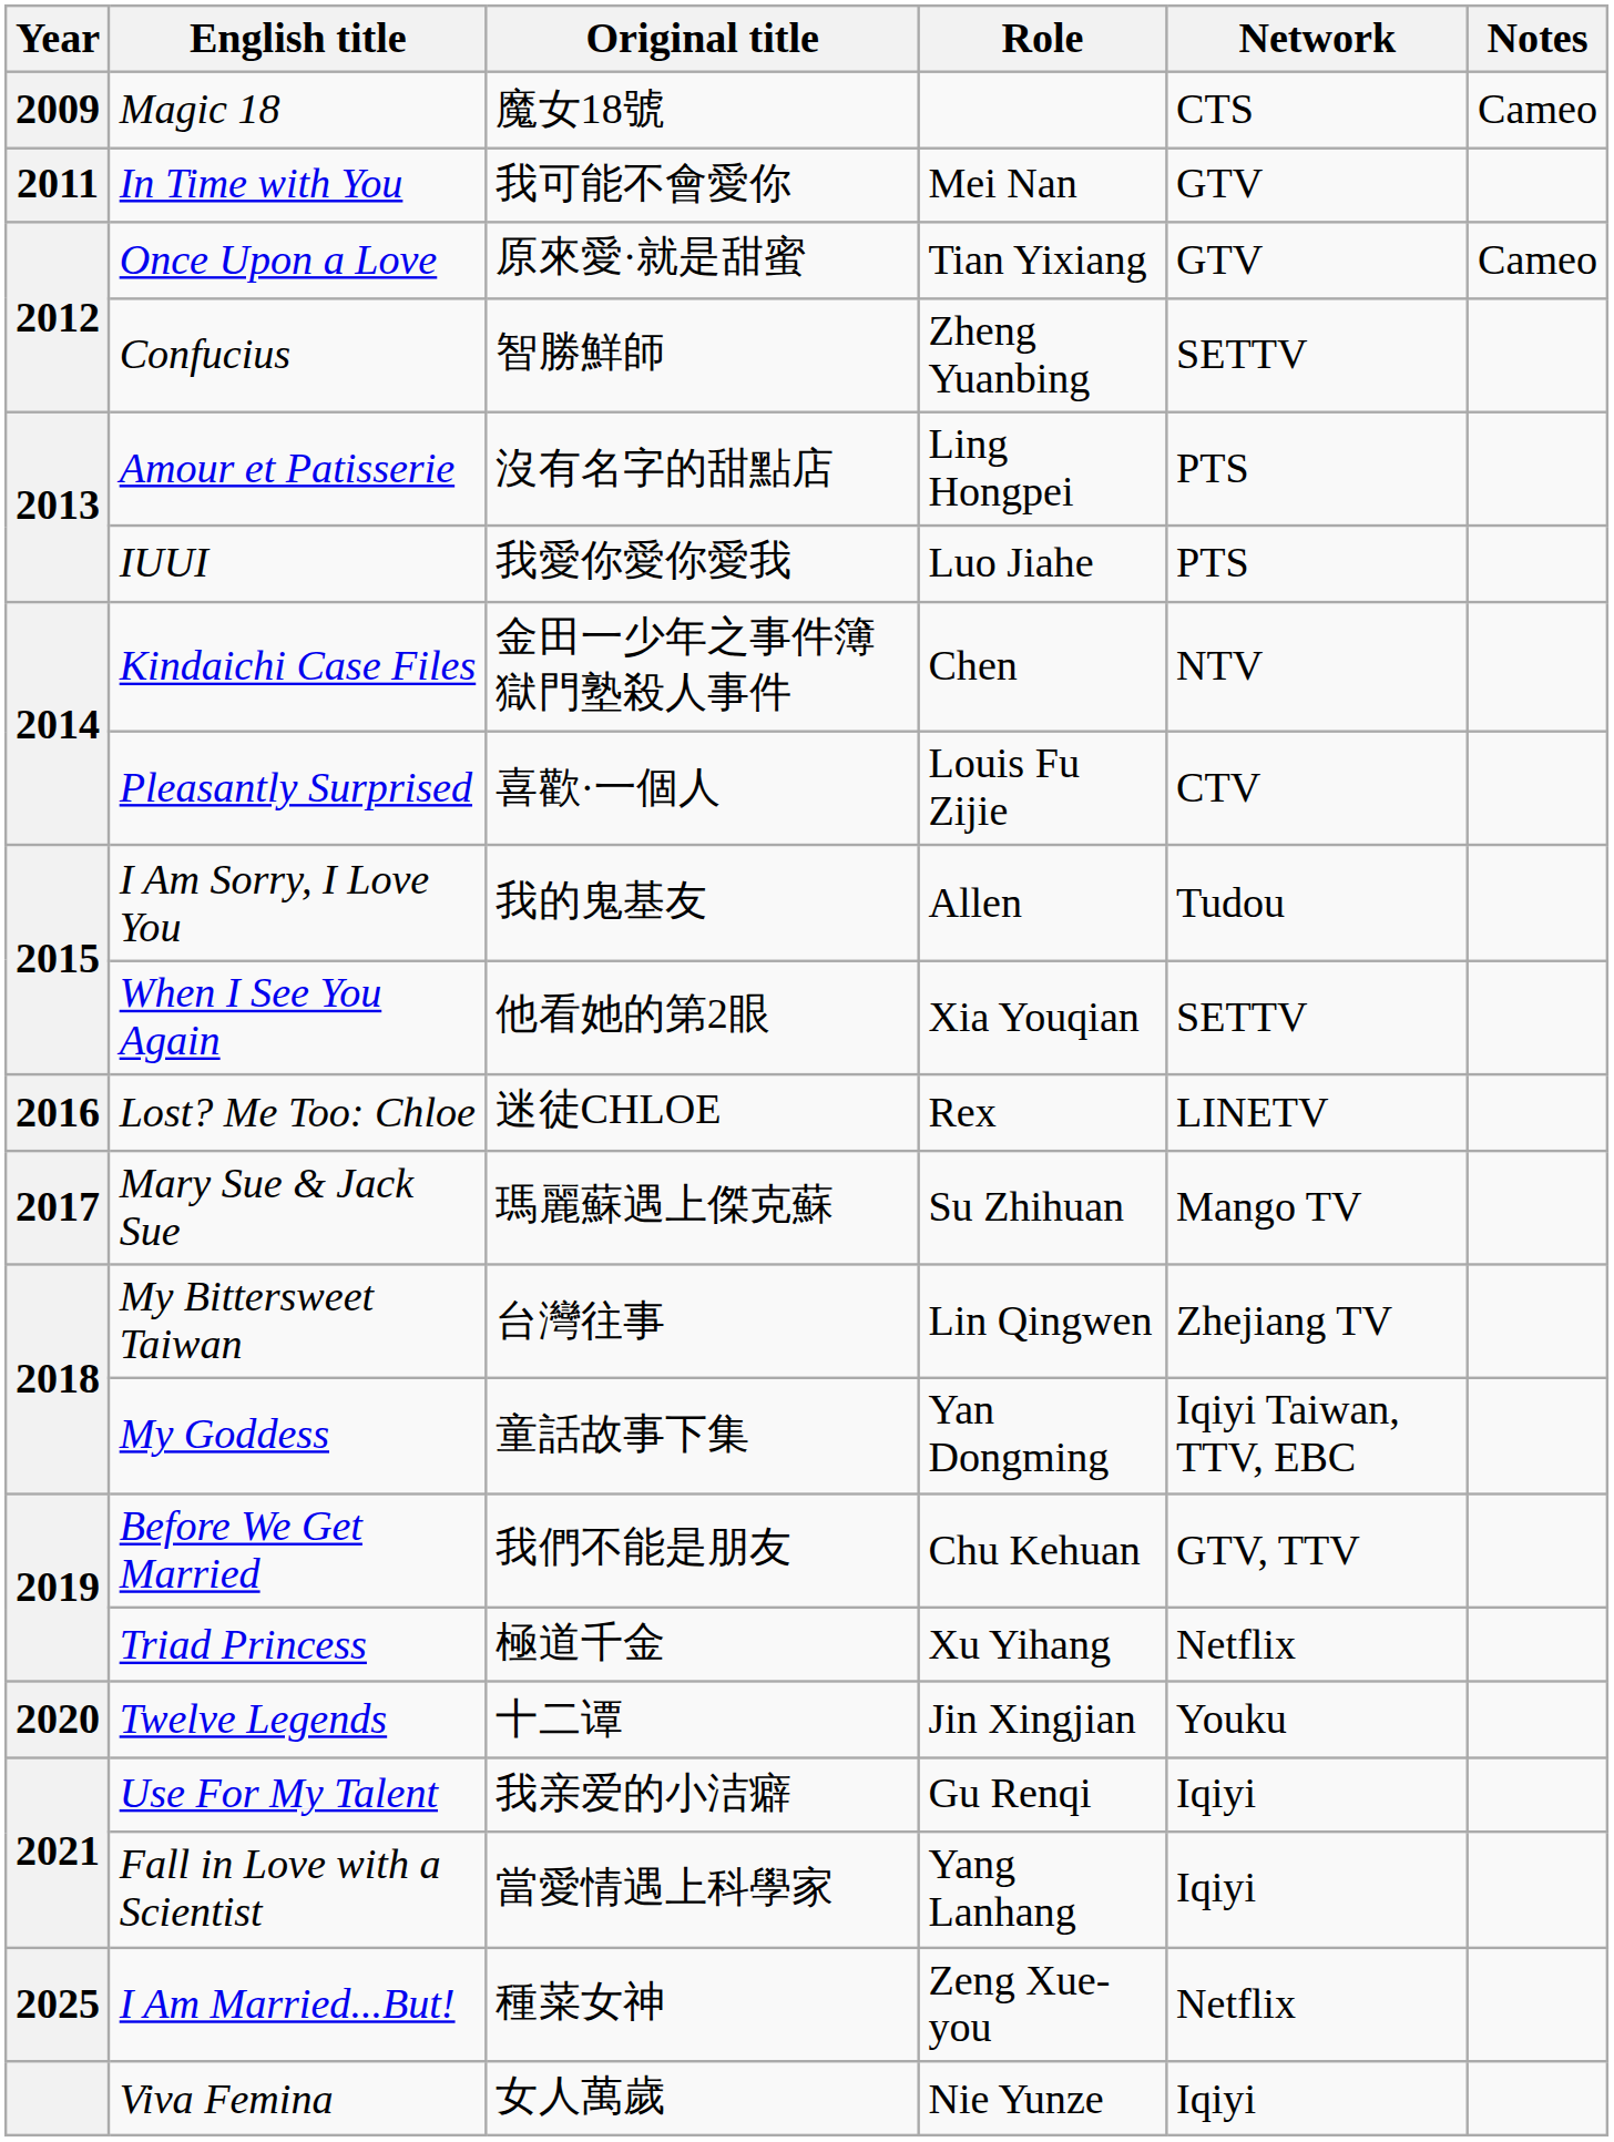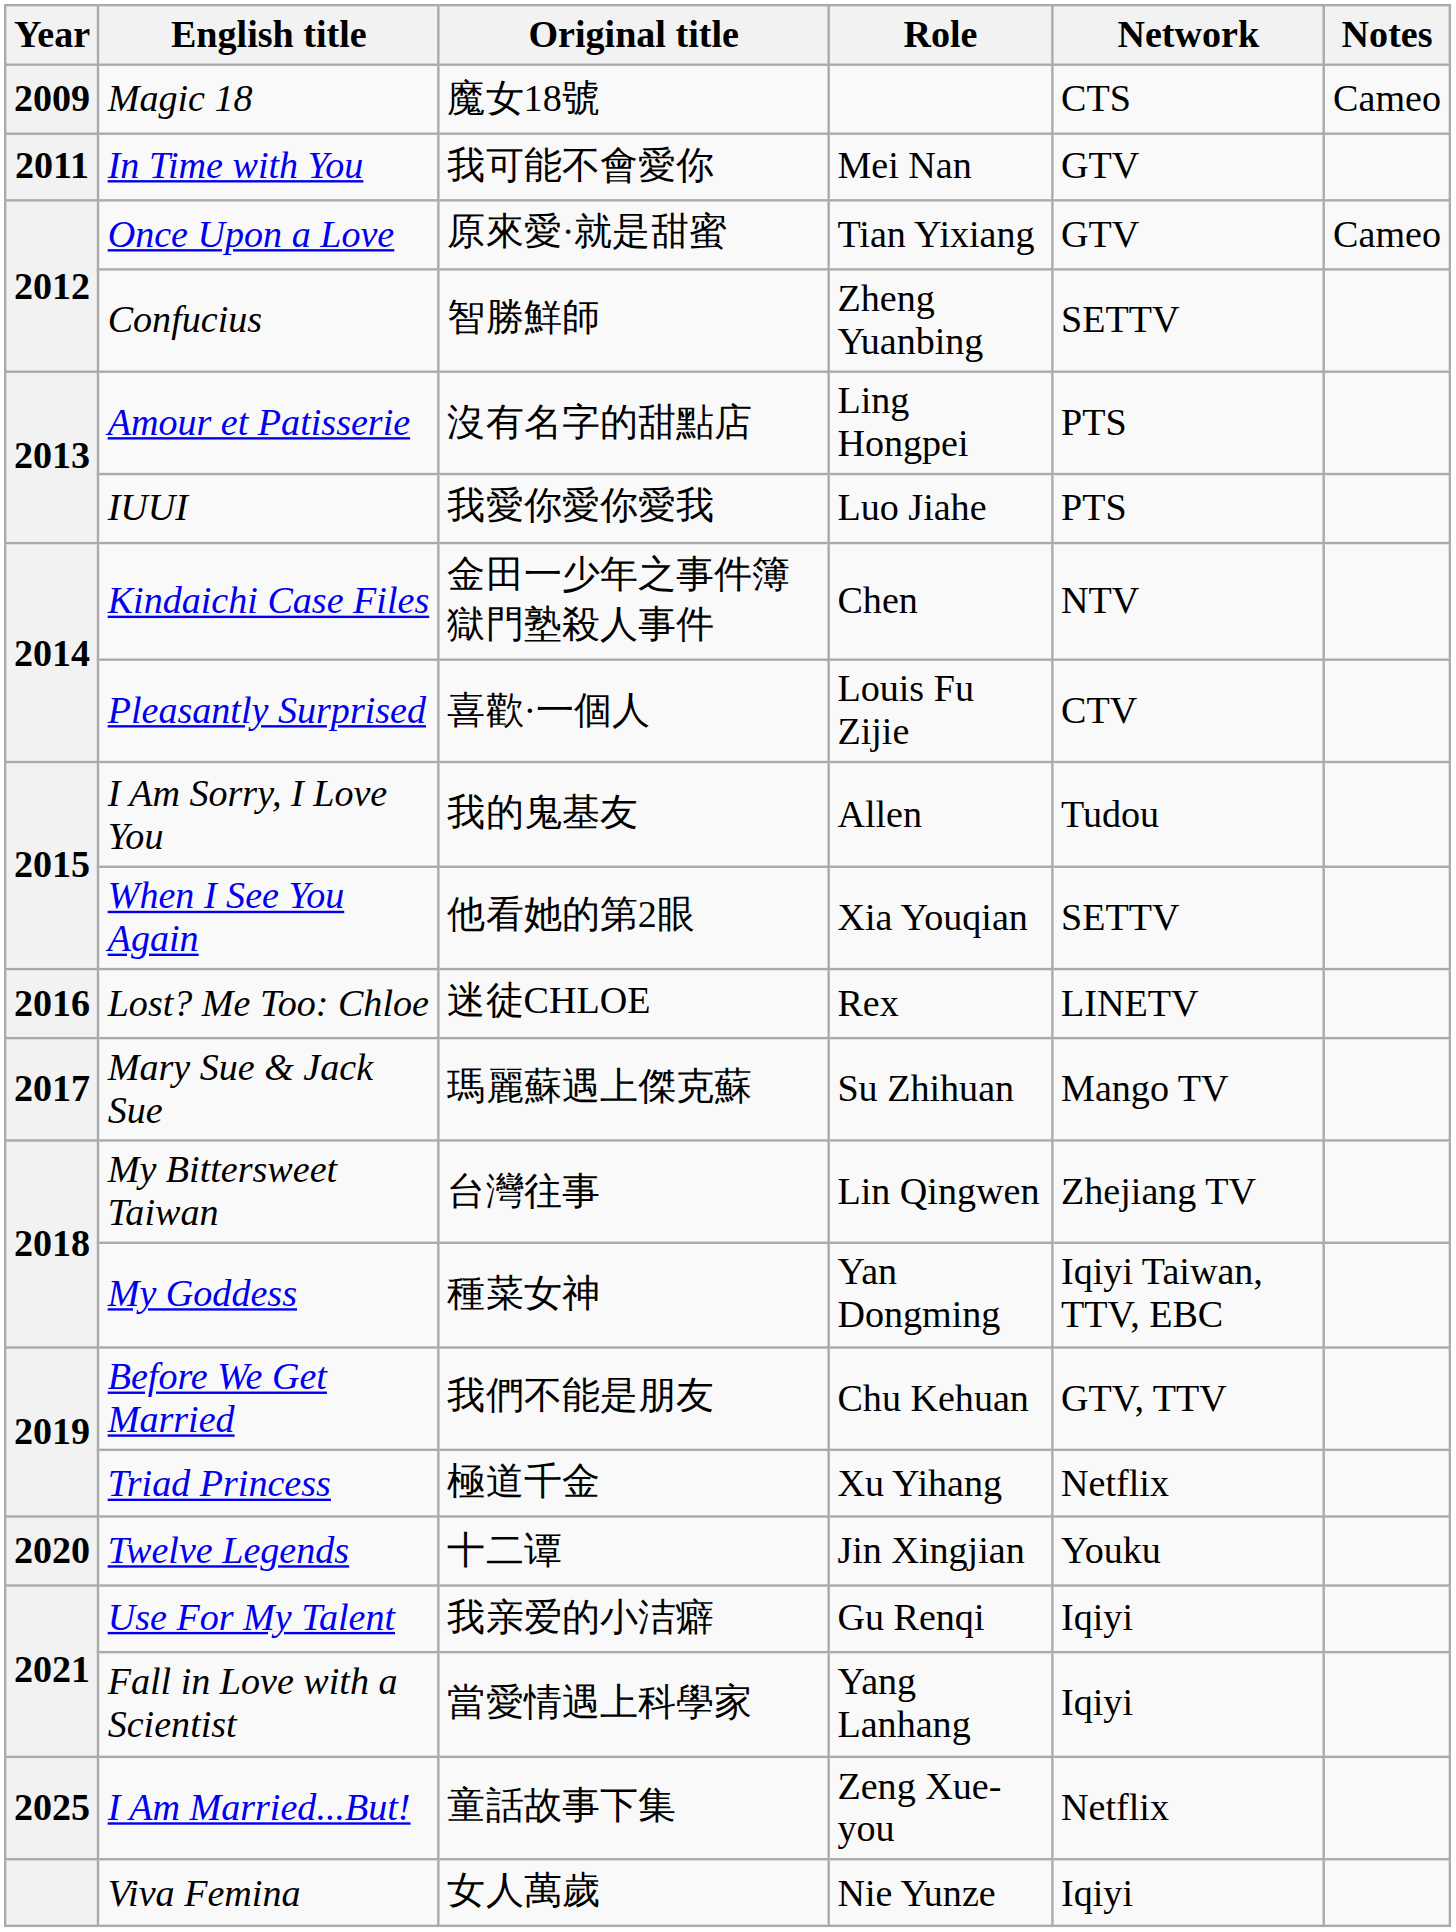My Goddess | Original title: 童話故事下集 -> 種菜女神
I Am Married...But! | Original title: 種菜女神 -> 童話故事下集
